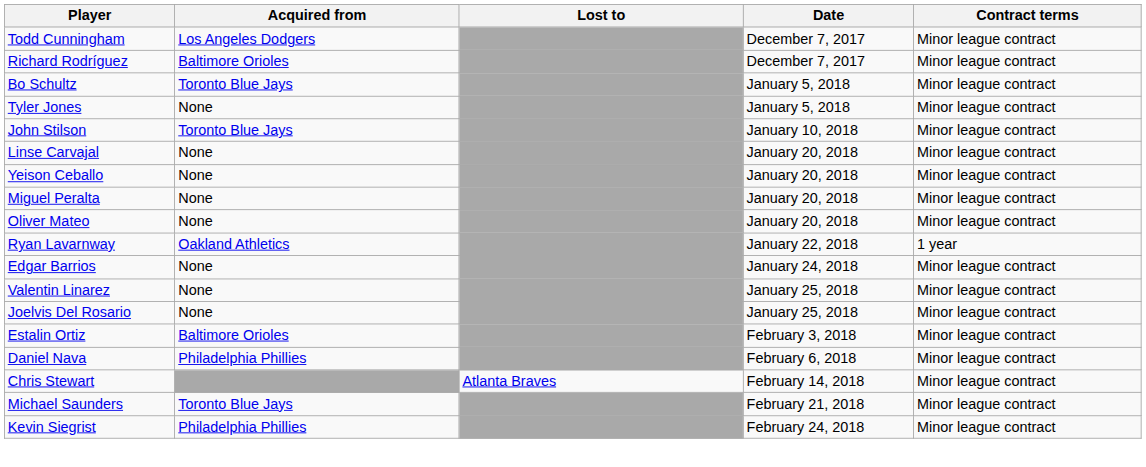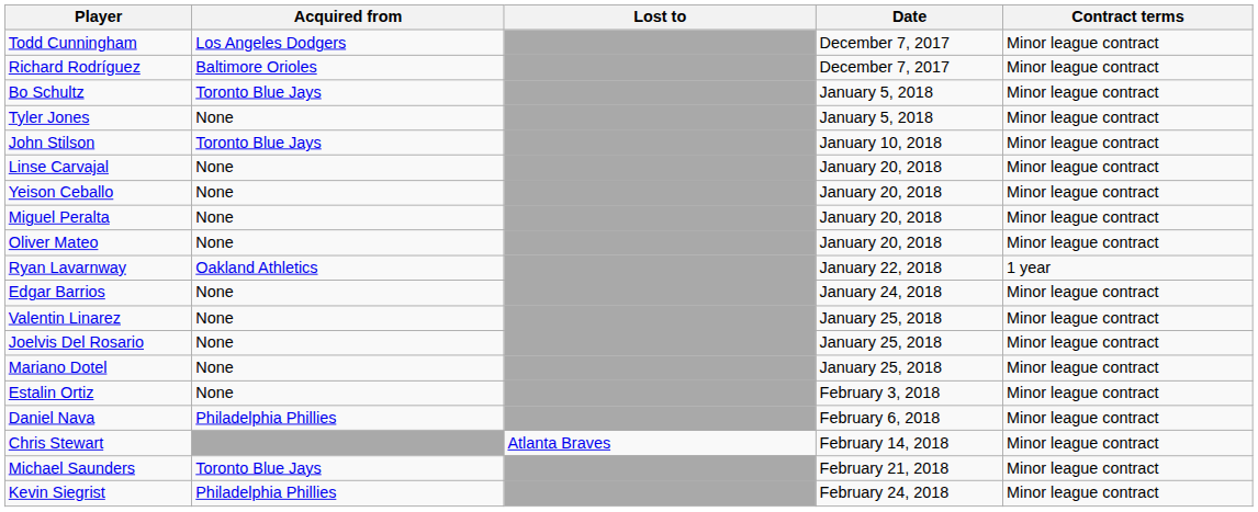+ row: Mariano Dotel | None | January 25, 2018 | Minor league contract
Estalin Ortiz | Acquired from: Baltimore Orioles -> None
